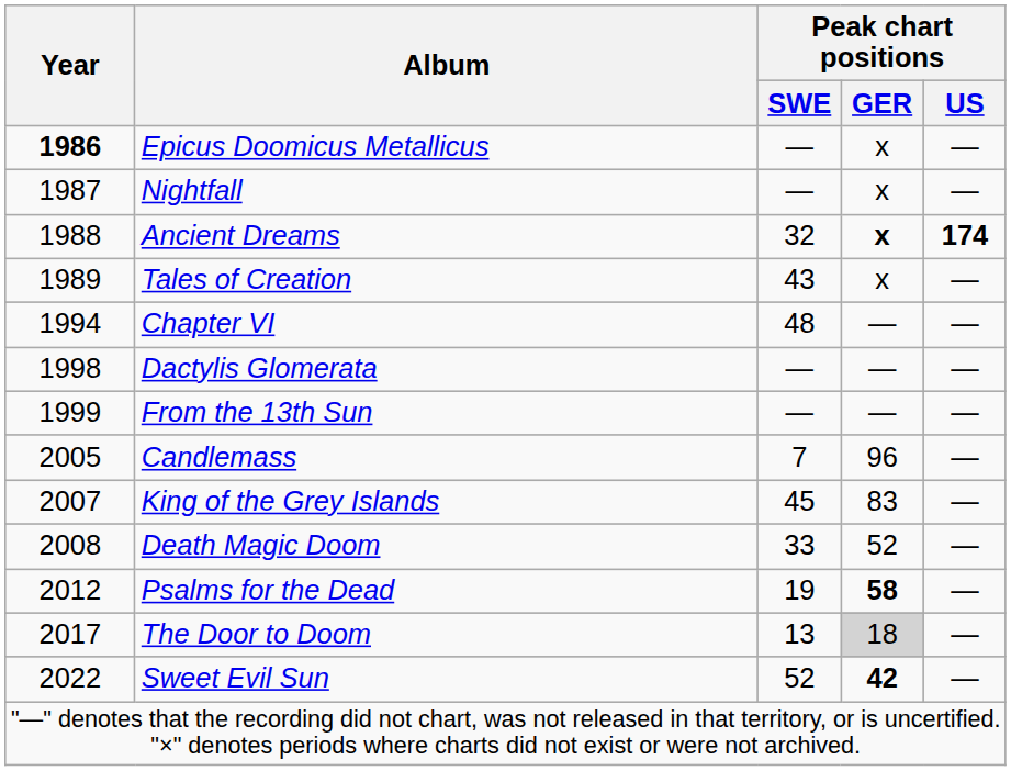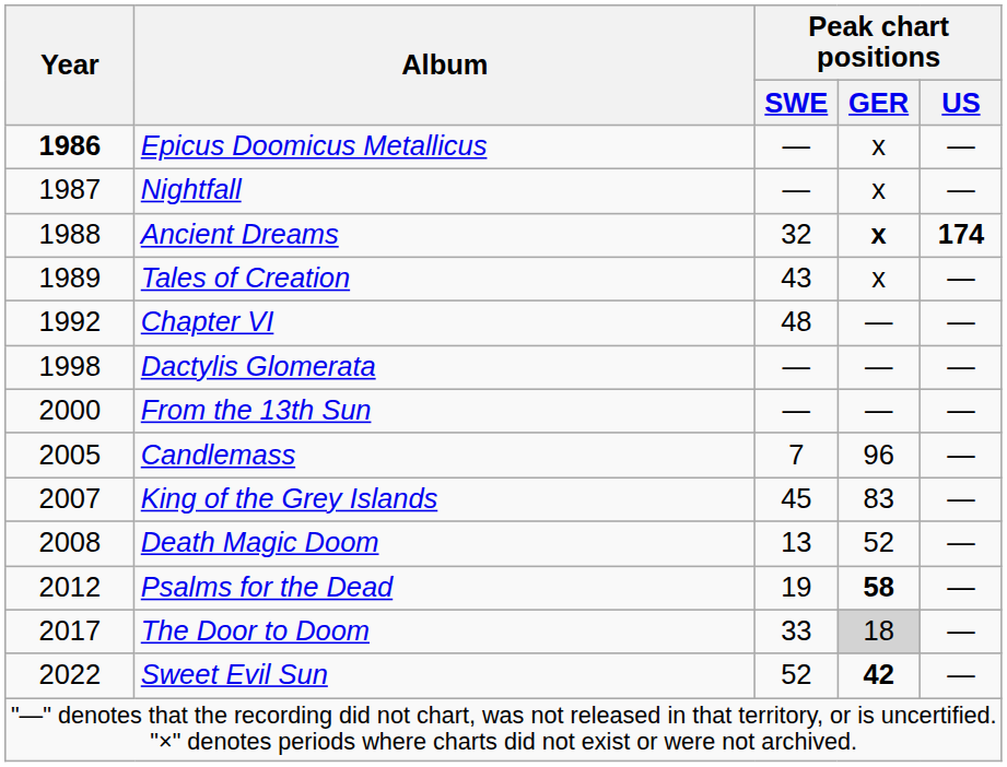Chapter VI | Year: 1994 -> 1992
From the 13th Sun | Year: 1999 -> 2000
Death Magic Doom | Peak chart positions / SWE: 33 -> 13
The Door to Doom | Peak chart positions / SWE: 13 -> 33
